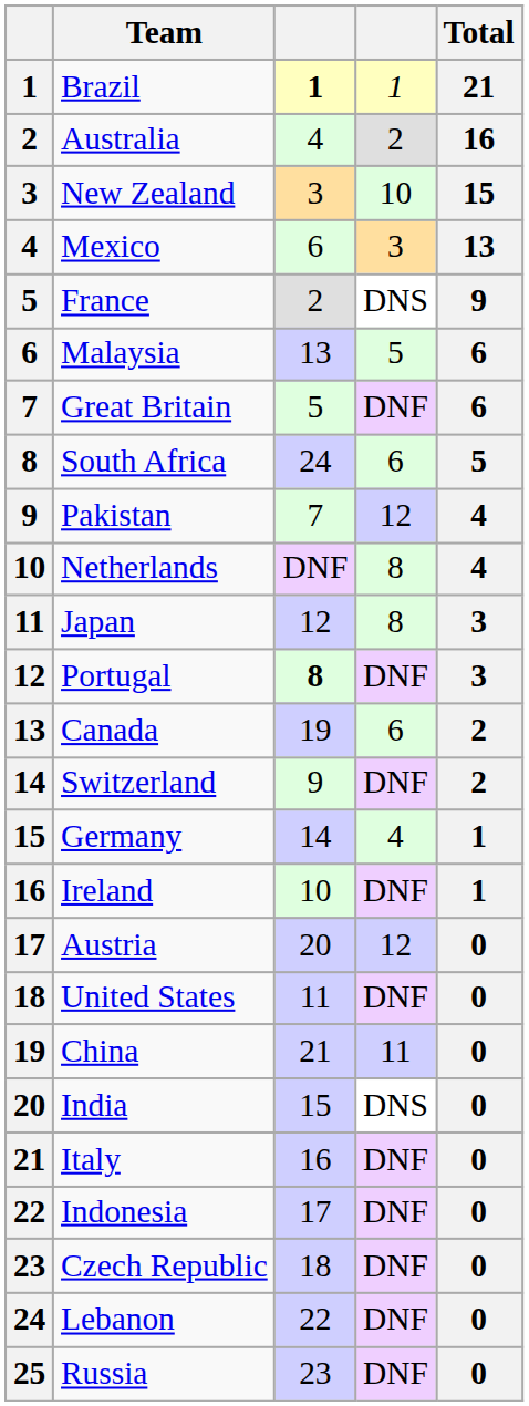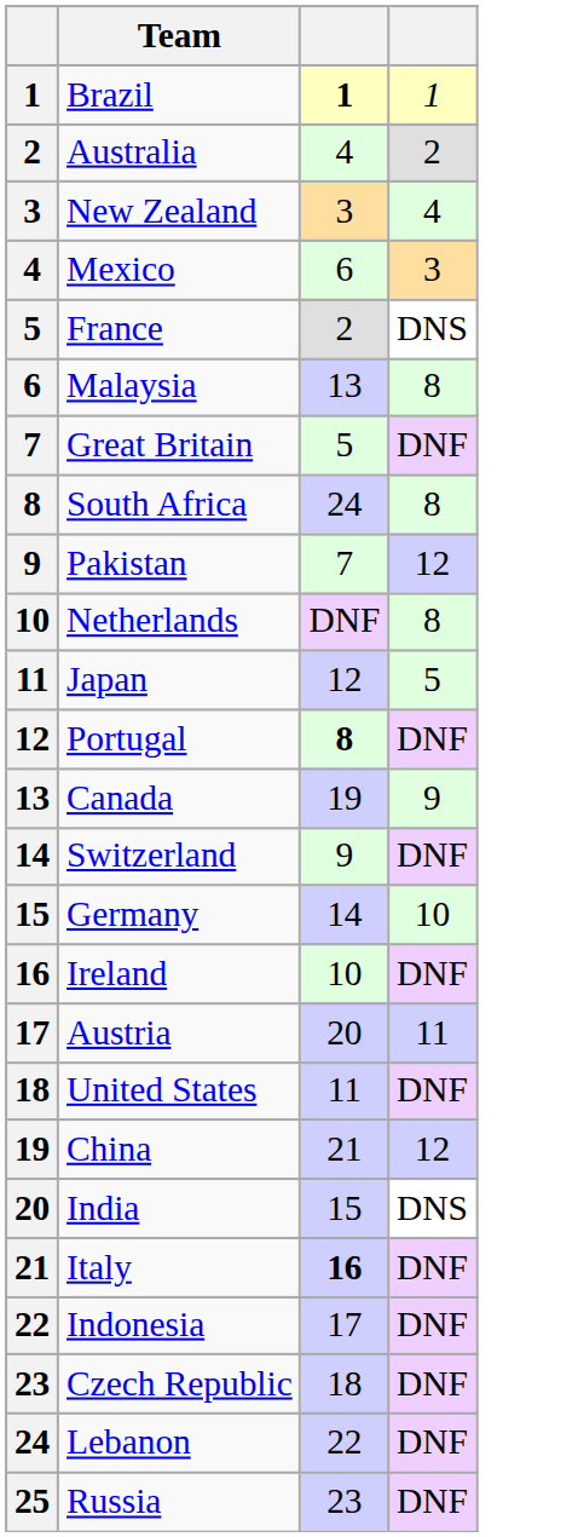- column: Total | 21 | 16 | 15 | 13 | 9 | 6 | 6 | 5 | 4 | 4 | 3 | 3 | 2 | 2 | 1 | 1 | 0 | 0 | 0 | 0 | 0 | 0 | 0 | 0 | 0
New Zealand | column 4: 10 -> 4
Malaysia | column 4: 5 -> 8
South Africa | column 4: 6 -> 8
Japan | column 4: 8 -> 5
Canada | column 4: 6 -> 9
Germany | column 4: 4 -> 10
Austria | column 4: 12 -> 11
China | column 4: 11 -> 12
Italy | column 3: normal -> bold
